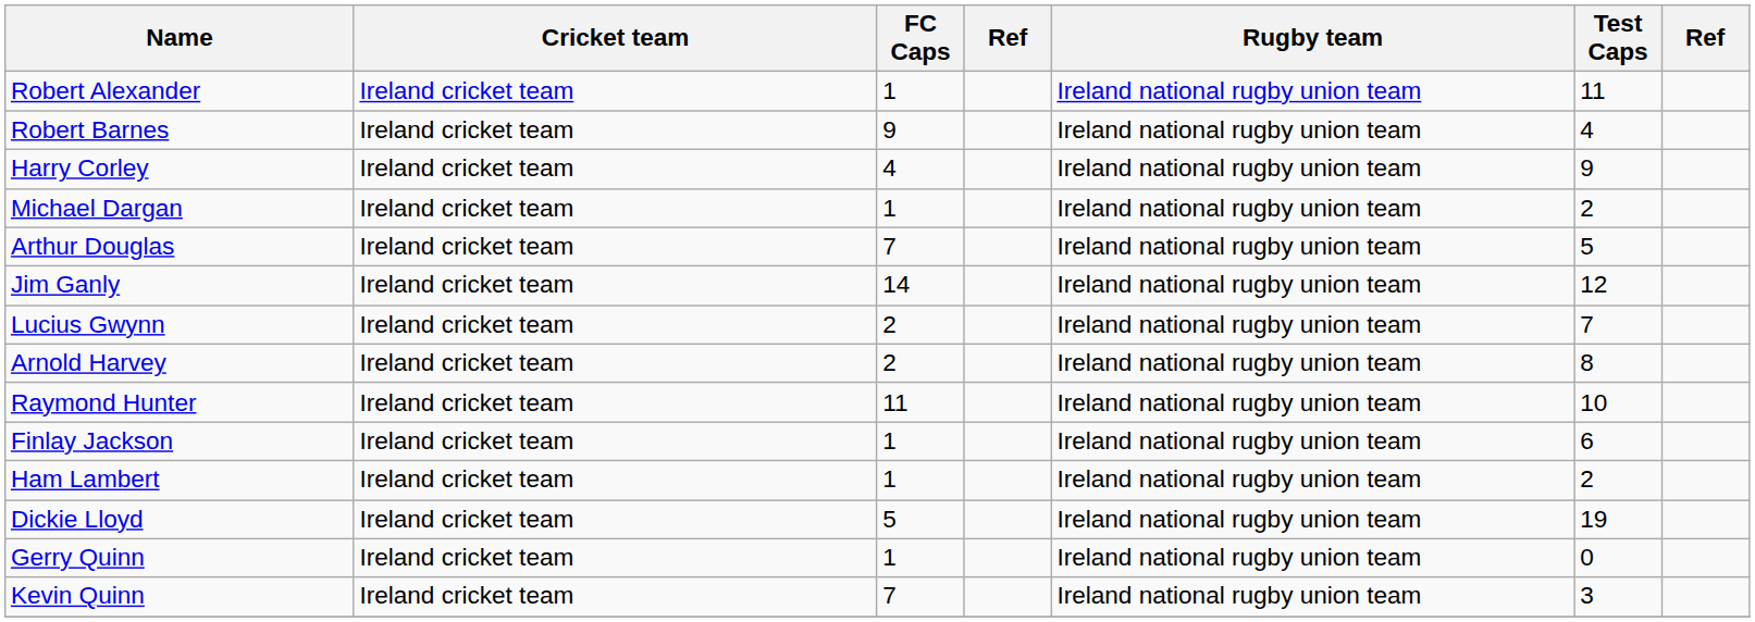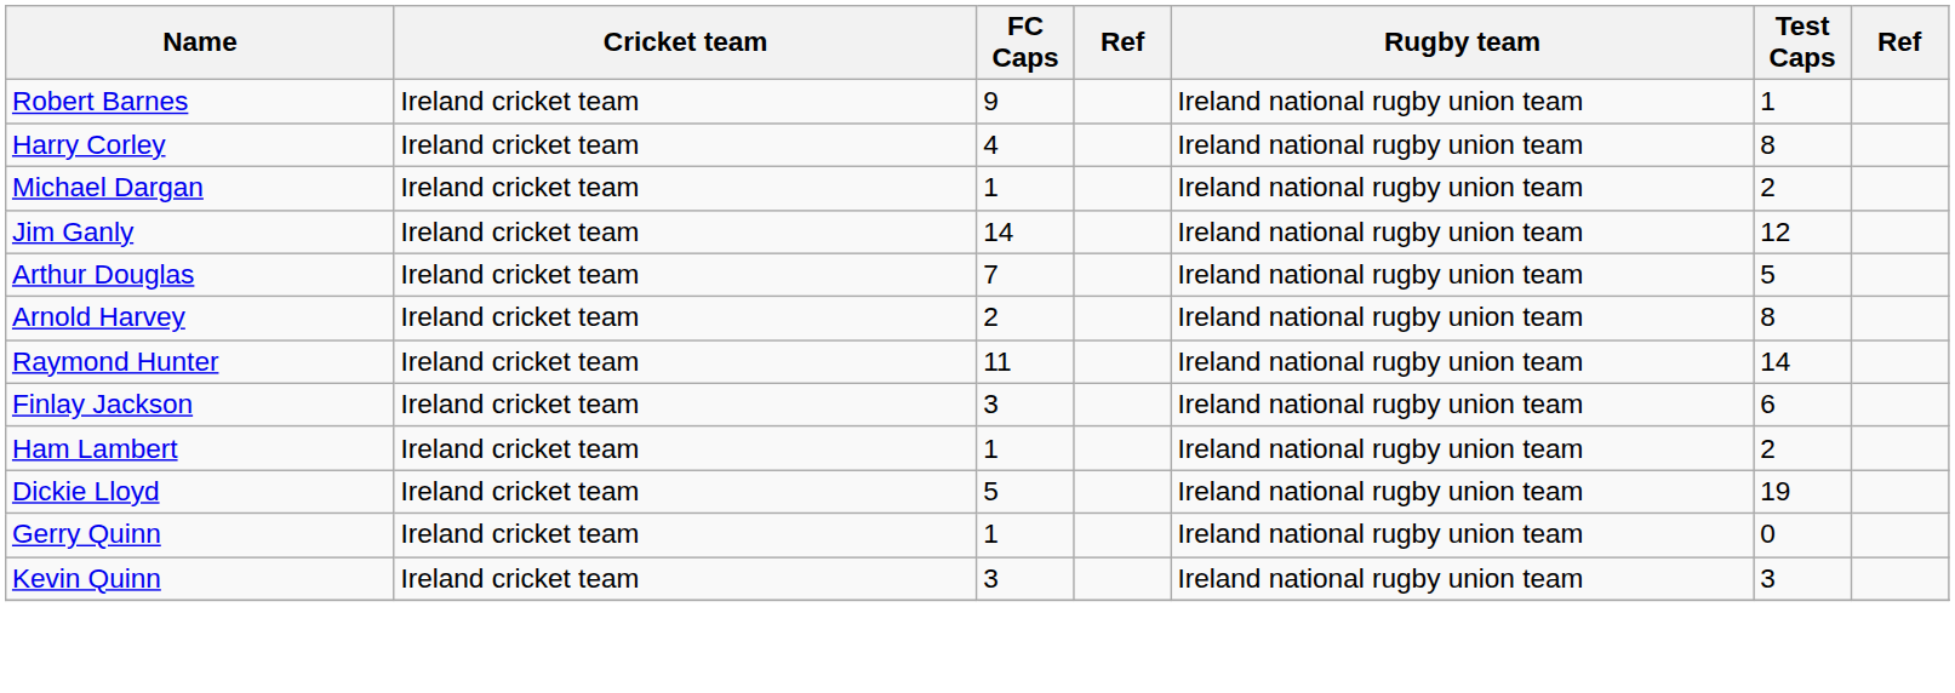- row: Robert Alexander | Ireland cricket team | 1 | Ireland national rugby union team | 11
Robert Barnes | Test Caps: 4 -> 1
Harry Corley | Test Caps: 9 -> 8
rows swapped: Arthur Douglas <-> Jim Ganly
- row: Lucius Gwynn | Ireland cricket team | 2 | Ireland national rugby union team | 7
Raymond Hunter | Test Caps: 10 -> 14
Finlay Jackson | FC Caps: 1 -> 3
Kevin Quinn | FC Caps: 7 -> 3
